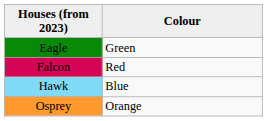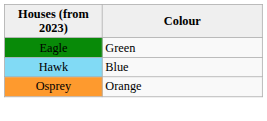- row: Falcon | Red
